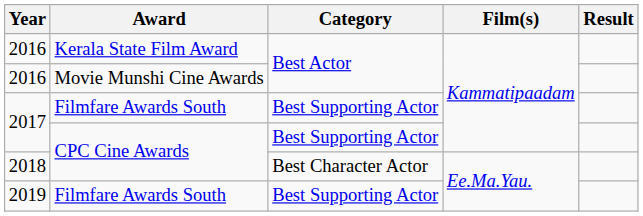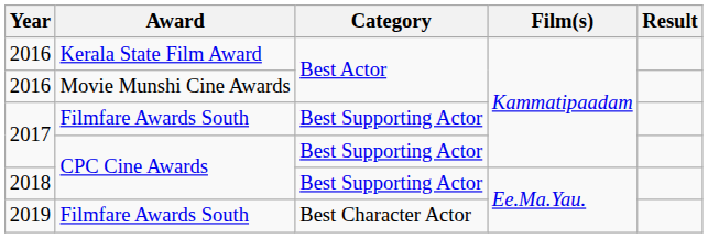2018 | Category: Best Character Actor -> Best Supporting Actor
2019 | Category: Best Supporting Actor -> Best Character Actor
